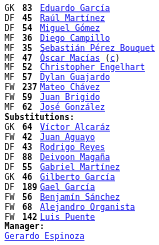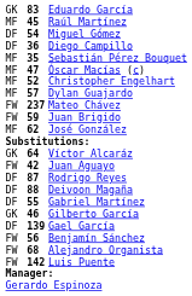Raúl Martínez | column 1: DF -> MF
Diego Campillo | column 1: MF -> DF
Rodrigo Reyes | column 2: 43 -> 87
Gael García | column 2: 189 -> 139
